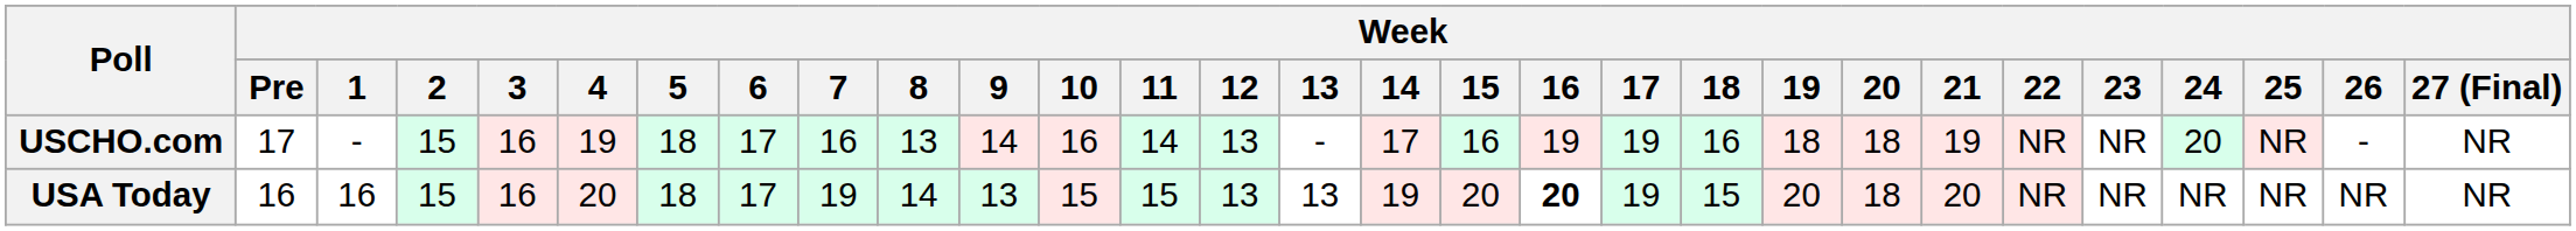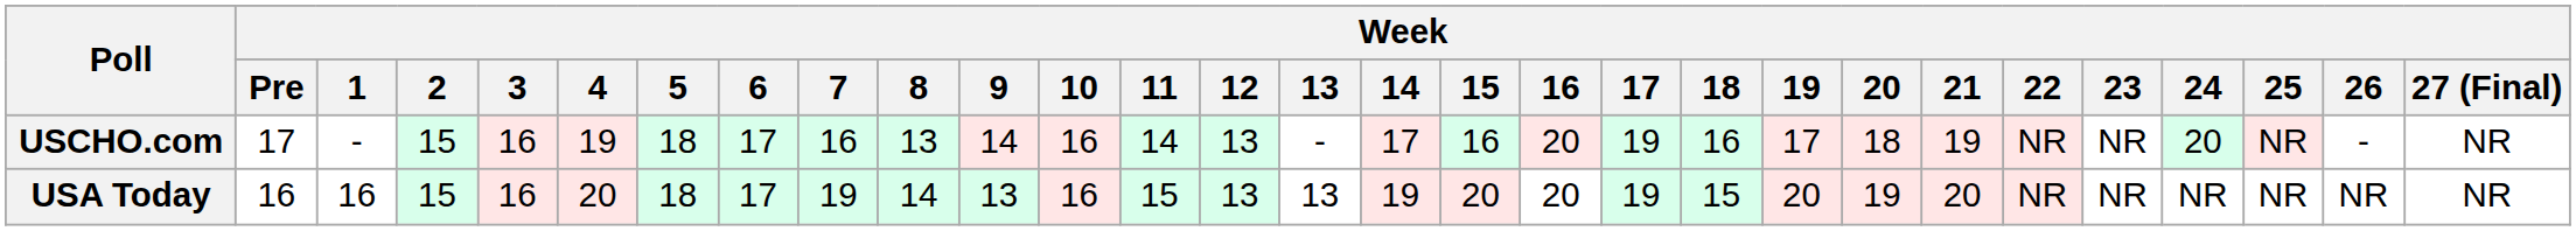USCHO.com | Week / 16: 19 -> 20
USCHO.com | Week / 19: 18 -> 17
USA Today | Week / 10: 15 -> 16
USA Today | Week / 16: bold -> normal
USA Today | Week / 20: 18 -> 19
